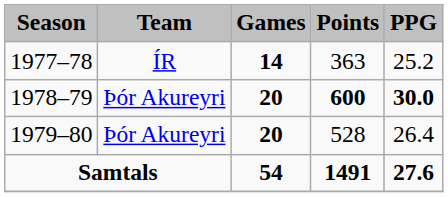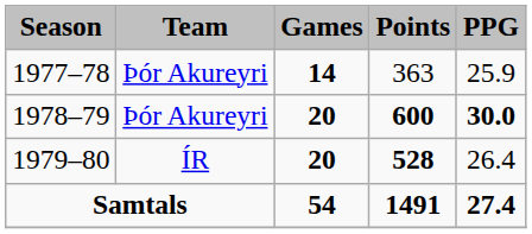1977–78 | Team: ÍR -> Þór Akureyri
1977–78 | PPG: 25.2 -> 25.9
1979–80 | Team: Þór Akureyri -> ÍR
1979–80 | Points: normal -> bold
Samtals | PPG: 27.6 -> 27.4
